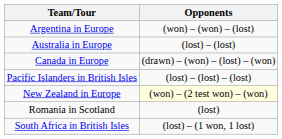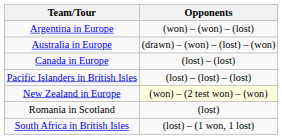Australia in Europe | Opponents: (lost) – (lost) -> (drawn) – (won) – (lost) – (won)
Canada in Europe | Opponents: (drawn) – (won) – (lost) – (won) -> (lost) – (lost)
